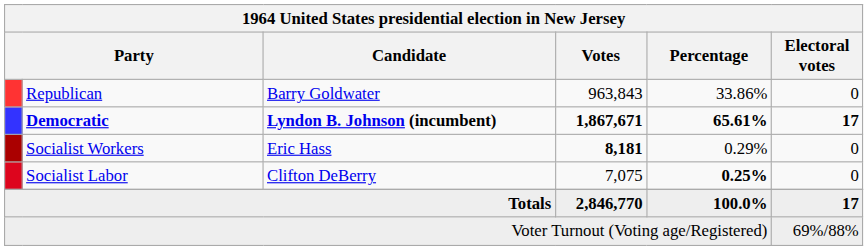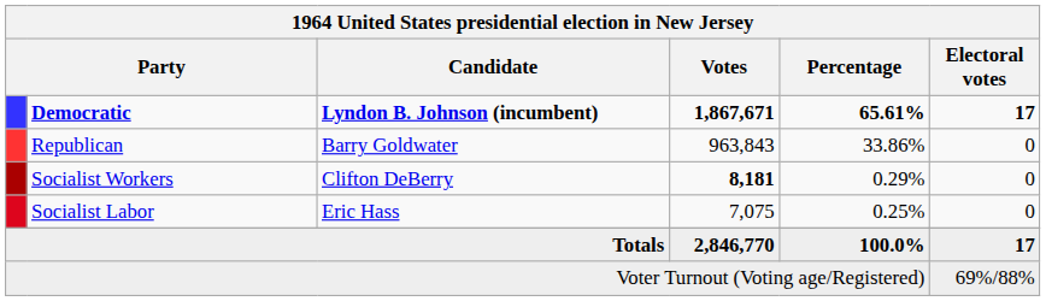rows swapped: Democratic <-> Republican
Socialist Workers | Candidate: Eric Hass -> Clifton DeBerry
Socialist Labor | Candidate: Clifton DeBerry -> Eric Hass
Socialist Labor | Percentage: bold -> normal
